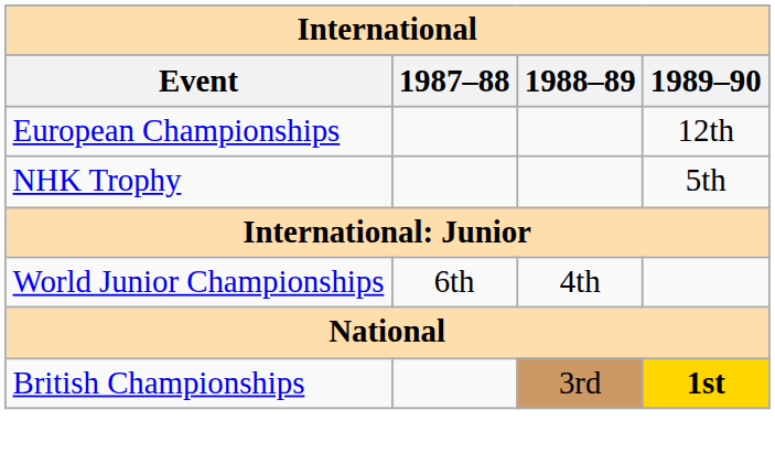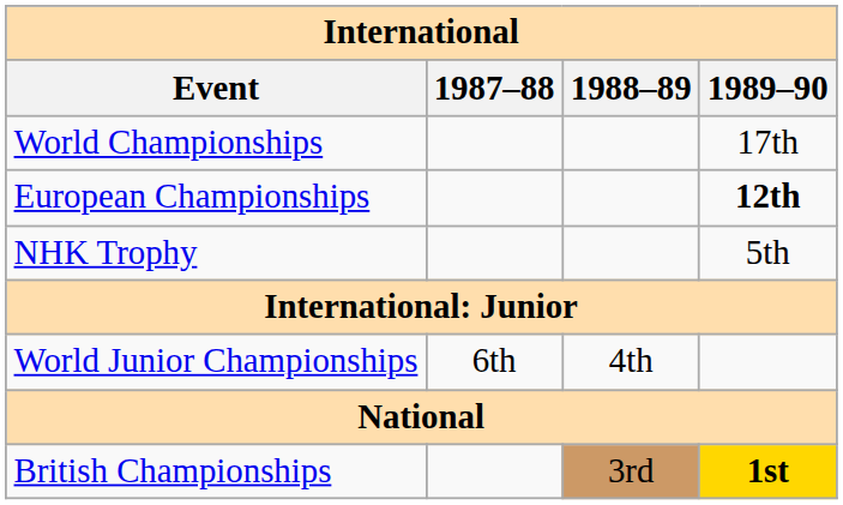+ row: World Championships | 17th
European Championships | 1989–90: normal -> bold
